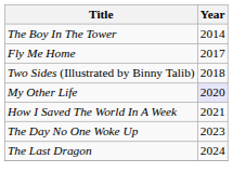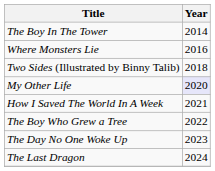+ row: Where Monsters Lie | 2016
- row: Fly Me Home | 2017
+ row: The Boy Who Grew a Tree | 2022
